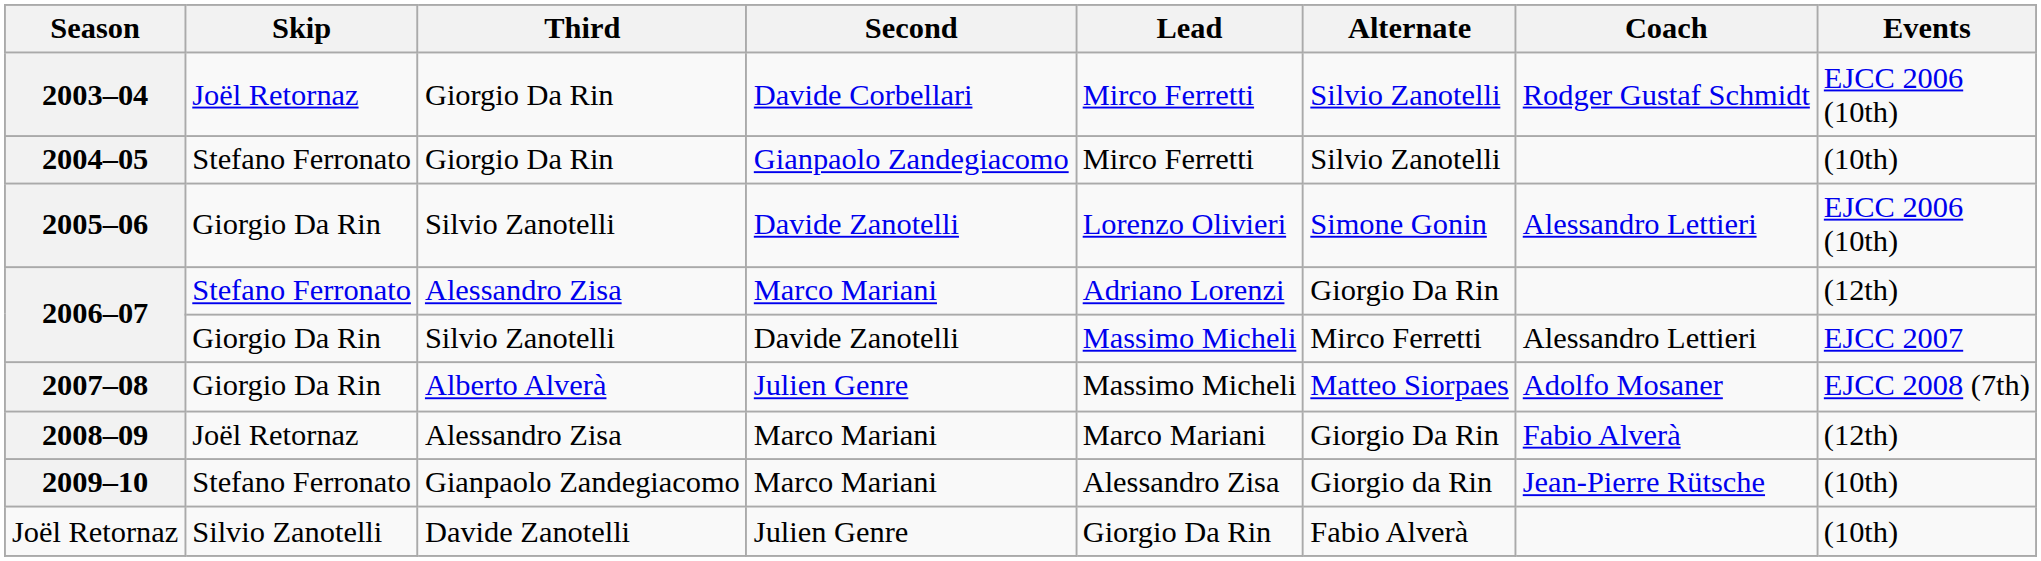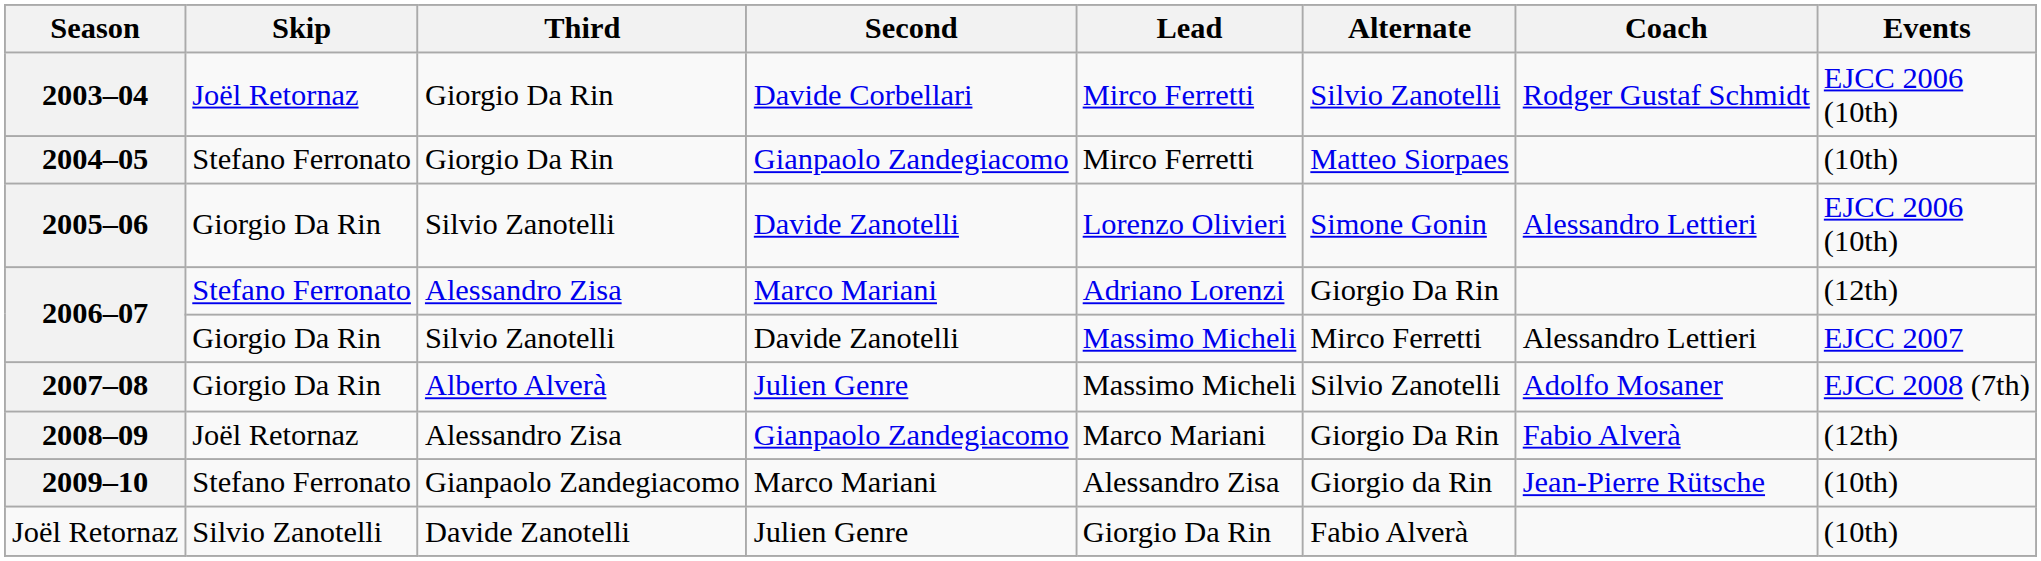2004–05 | Alternate: Silvio Zanotelli -> Matteo Siorpaes
2007–08 | Alternate: Matteo Siorpaes -> Silvio Zanotelli
2008–09 | Second: Marco Mariani -> Gianpaolo Zandegiacomo
